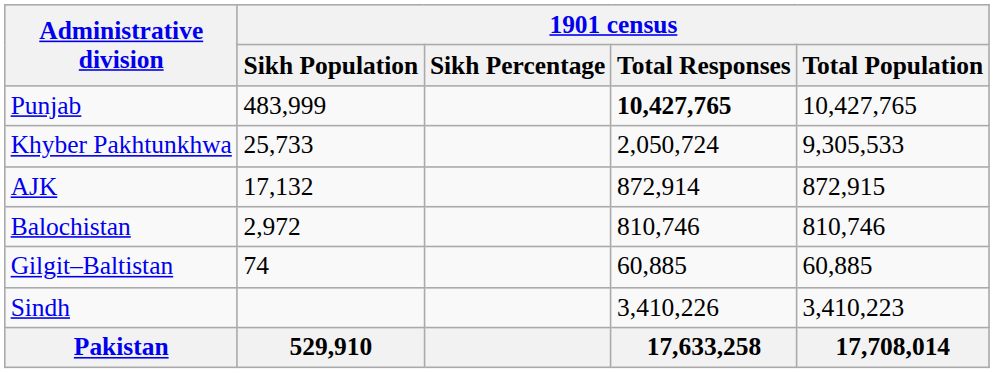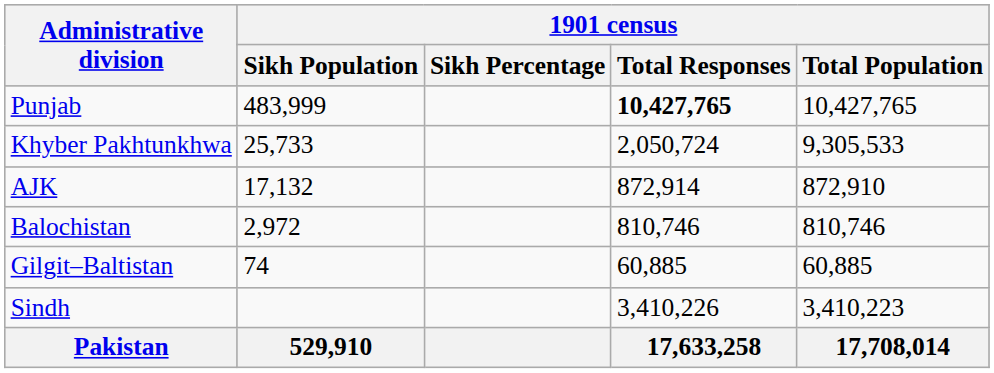AJK | 1901 census / Total Population: 872,915 -> 872,910
